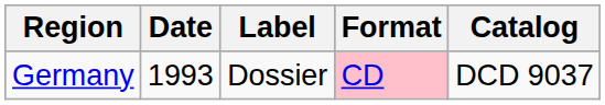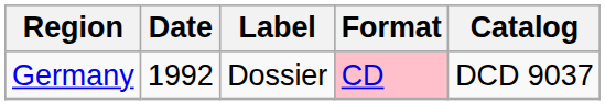Germany | Date: 1993 -> 1992
